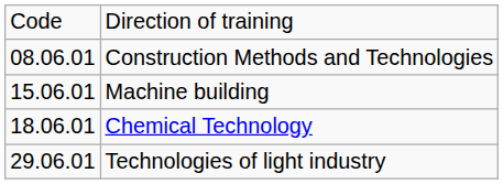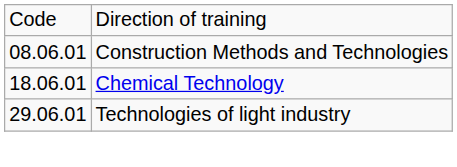- row: 15.06.01 | Machine building
